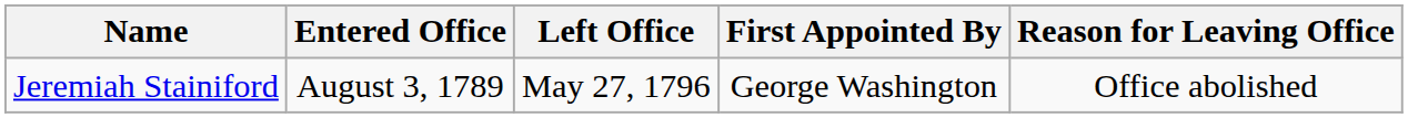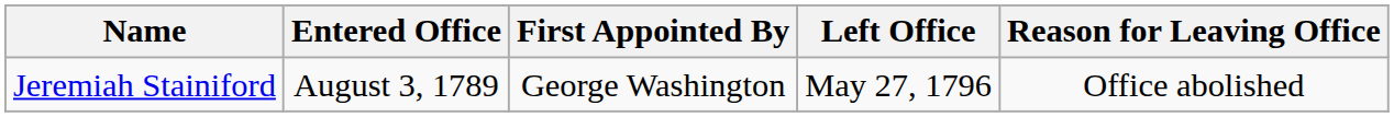columns swapped: Left Office <-> First Appointed By
